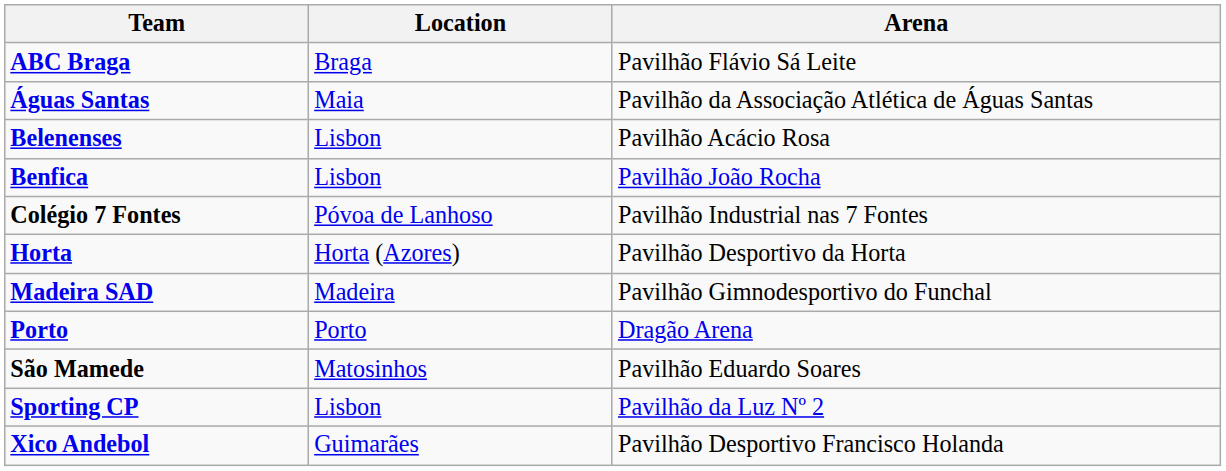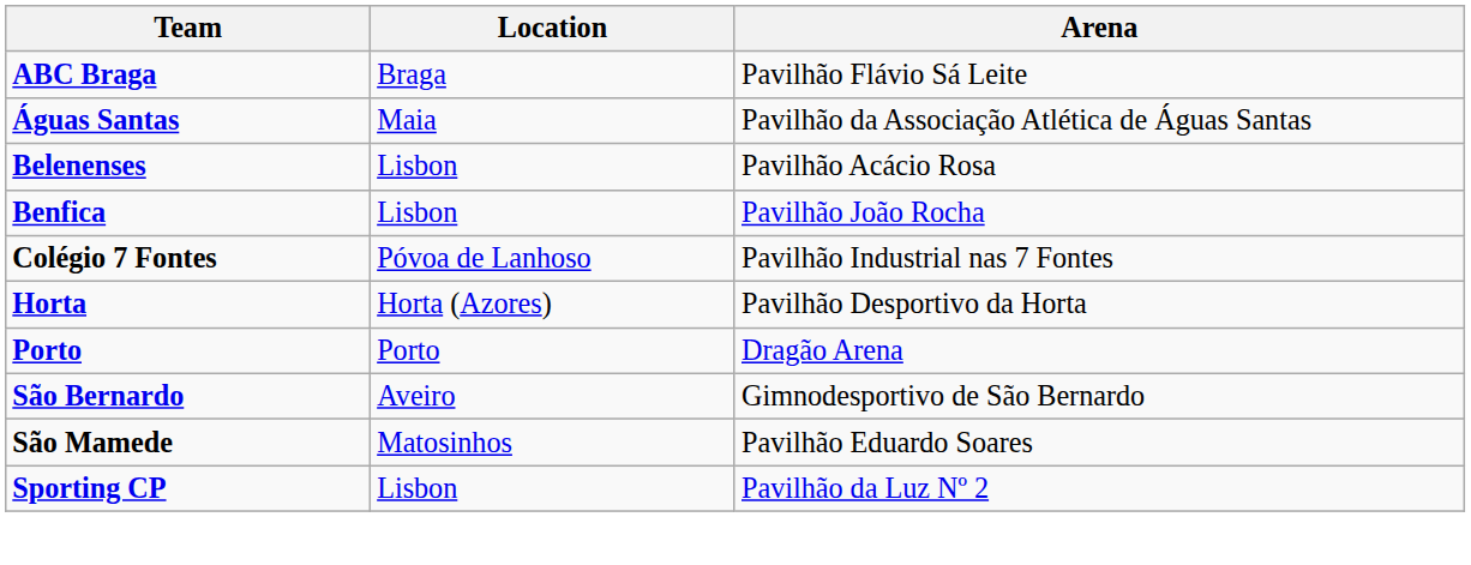- row: Madeira SAD | Madeira | Pavilhão Gimnodesportivo do Funchal
+ row: São Bernardo | Aveiro | Gimnodesportivo de São Bernardo
- row: Xico Andebol | Guimarães | Pavilhão Desportivo Francisco Holanda
